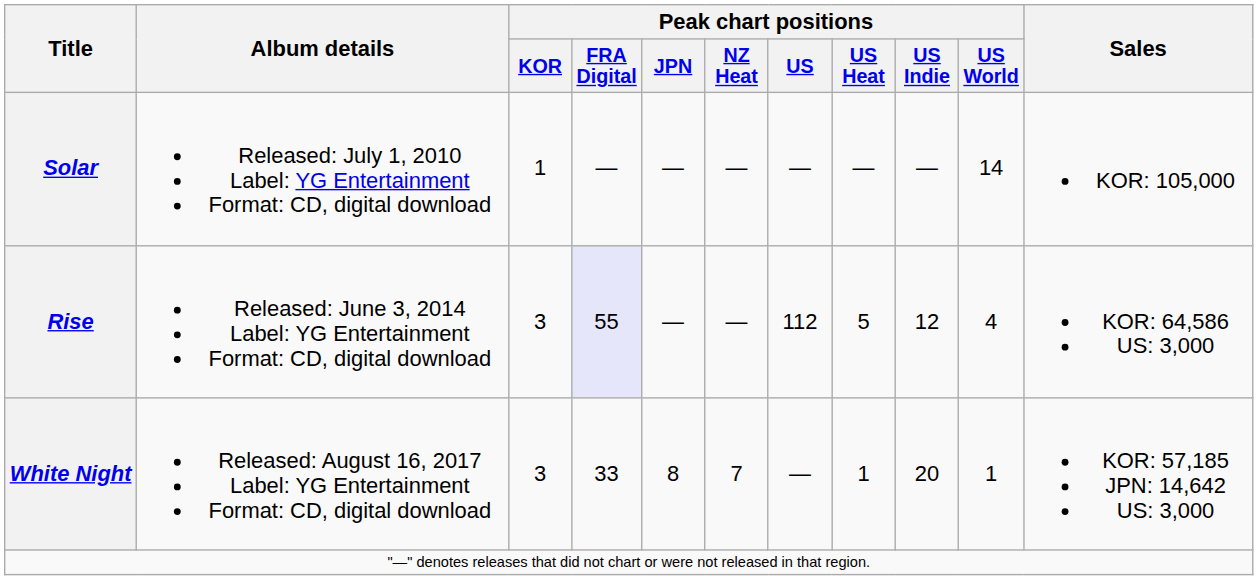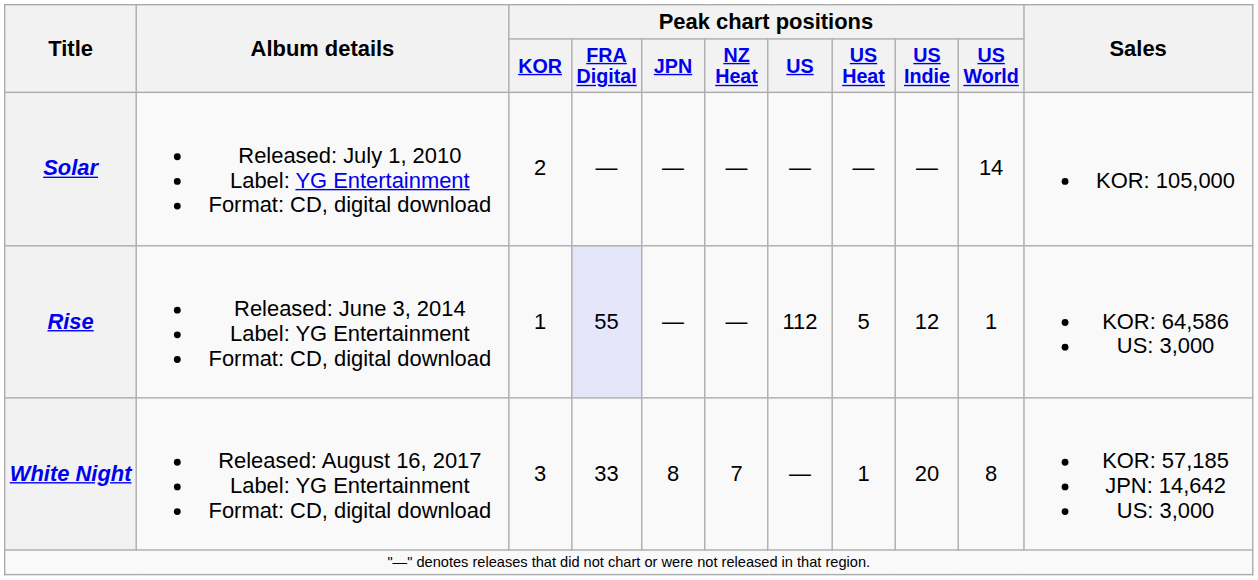Solar | Peak chart positions / KOR: 1 -> 2
Rise | Peak chart positions / KOR: 3 -> 1
Rise | Peak chart positions / US World: 4 -> 1
White Night | Peak chart positions / US World: 1 -> 8
